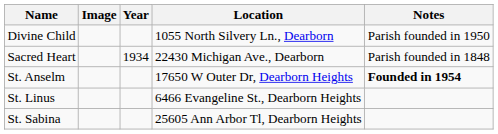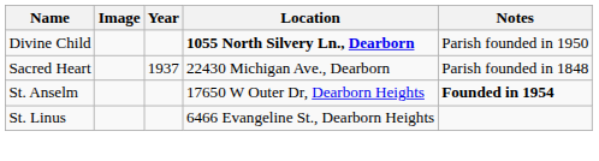Divine Child | Location: normal -> bold
Sacred Heart | Year: 1934 -> 1937
- row: St. Sabina | 25605 Ann Arbor Tl, Dearborn Heights
